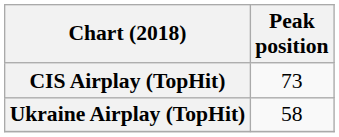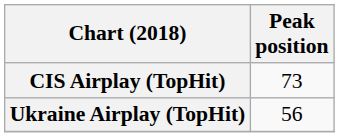Ukraine Airplay (TopHit) | Peak position: 58 -> 56
